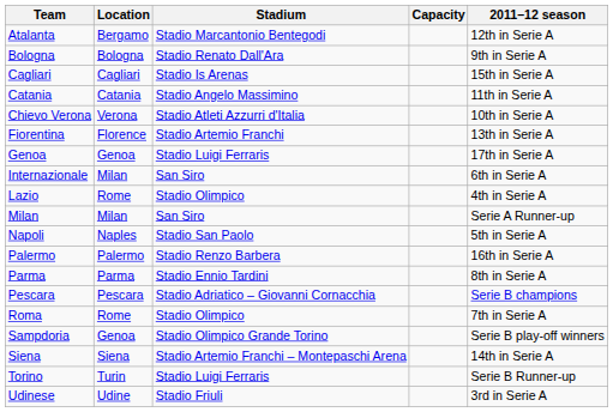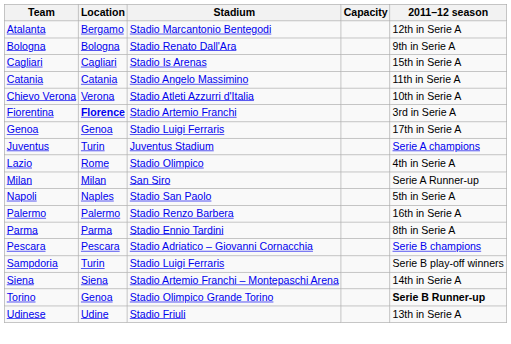Fiorentina | Location: normal -> bold
Fiorentina | 2011–12 season: 13th in Serie A -> 3rd in Serie A
- row: Internazionale | Milan | San Siro | 6th in Serie A
+ row: Juventus | Turin | Juventus Stadium | Serie A champions
- row: Roma | Rome | Stadio Olimpico | 7th in Serie A
Sampdoria | Location: Genoa -> Turin
Sampdoria | Stadium: Stadio Olimpico Grande Torino -> Stadio Luigi Ferraris
Torino | Location: Turin -> Genoa
Torino | Stadium: Stadio Luigi Ferraris -> Stadio Olimpico Grande Torino
Torino | 2011–12 season: normal -> bold
Udinese | 2011–12 season: 3rd in Serie A -> 13th in Serie A
